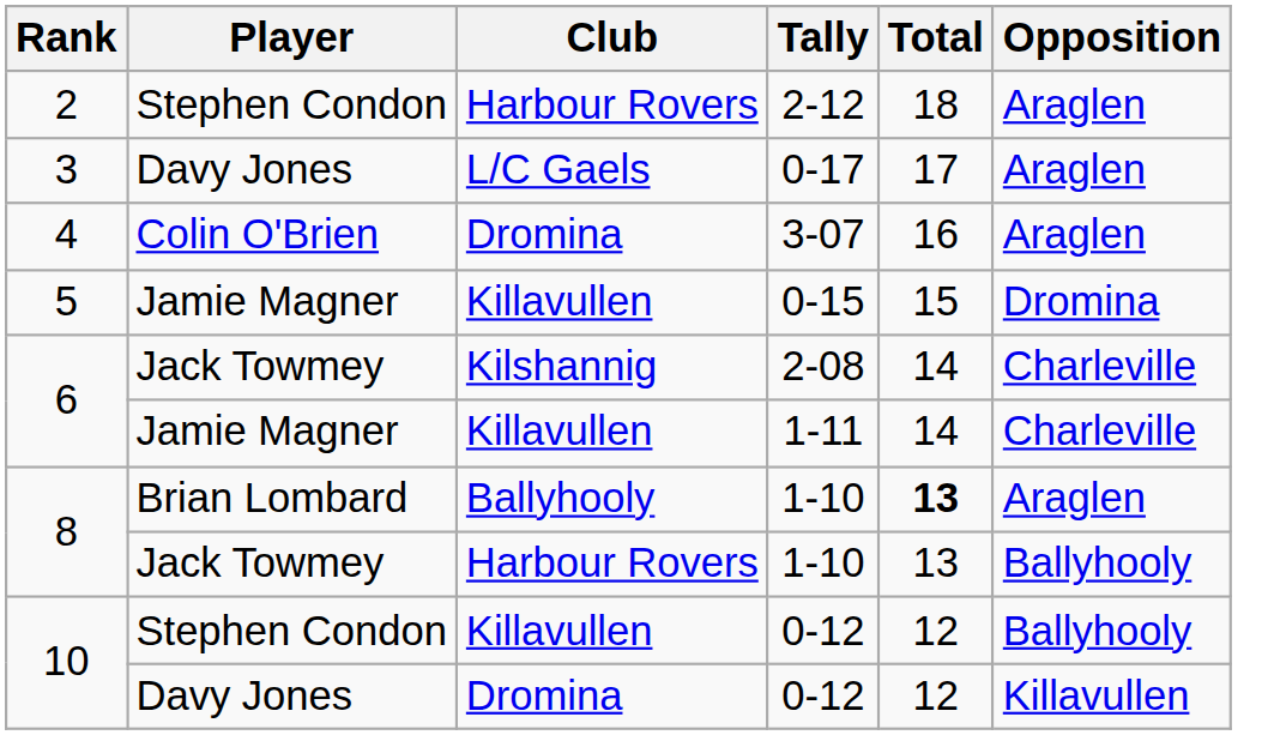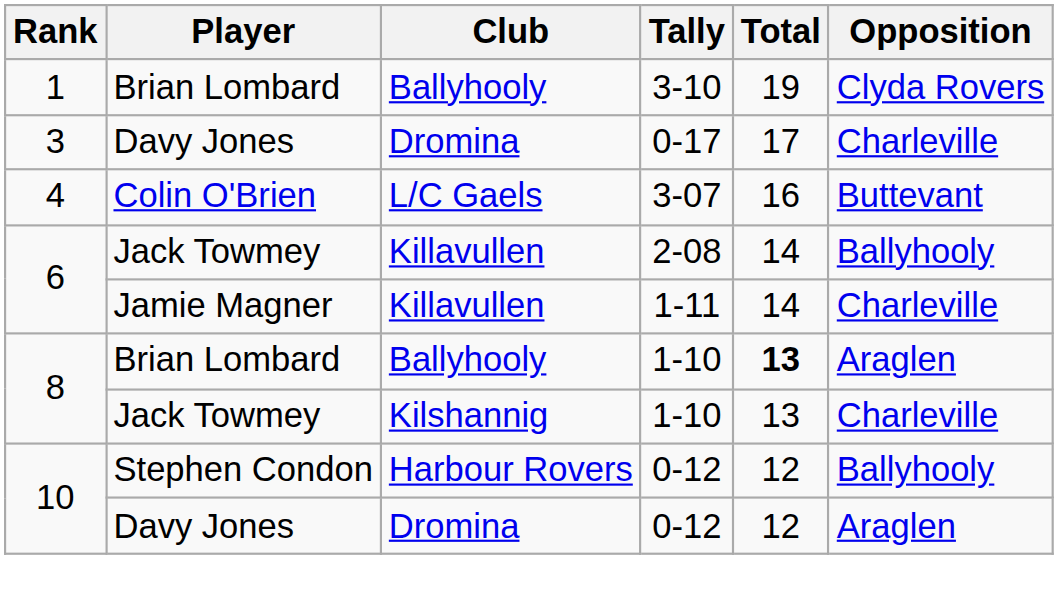+ row: 1 | Brian Lombard | Ballyhooly | 3-10 | 19 | Clyda Rovers
- row: 2 | Stephen Condon | Harbour Rovers | 2-12 | 18 | Araglen
0-17 | Club: L/C Gaels -> Dromina
0-17 | Opposition: Araglen -> Charleville
3-07 | Club: Dromina -> L/C Gaels
3-07 | Opposition: Araglen -> Buttevant
- row: 5 | Jamie Magner | Killavullen | 0-15 | 15 | Dromina
2-08 | Club: Kilshannig -> Killavullen
2-08 | Opposition: Charleville -> Ballyhooly
Jack Towmey / 1-10 | Club: Harbour Rovers -> Kilshannig
Jack Towmey / 1-10 | Opposition: Ballyhooly -> Charleville
Stephen Condon / 0-12 | Club: Killavullen -> Harbour Rovers
Davy Jones / 0-12 | Opposition: Killavullen -> Araglen
